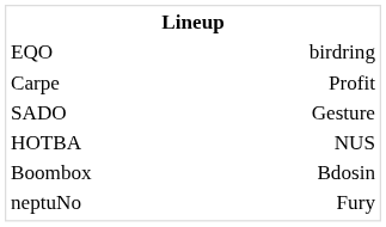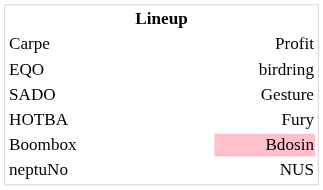rows swapped: EQO <-> Carpe
HOTBA | column 3: NUS -> Fury
Boombox | column 3: no background -> pink background
neptuNo | column 3: Fury -> NUS
